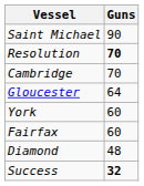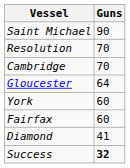Resolution | Guns: bold -> normal
Diamond | Guns: 48 -> 41
